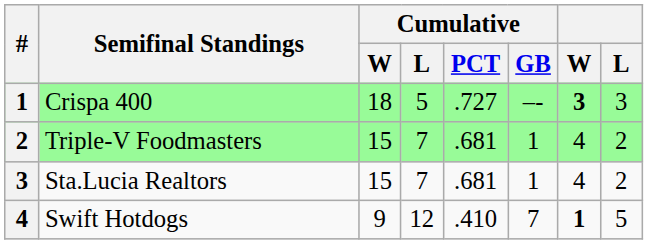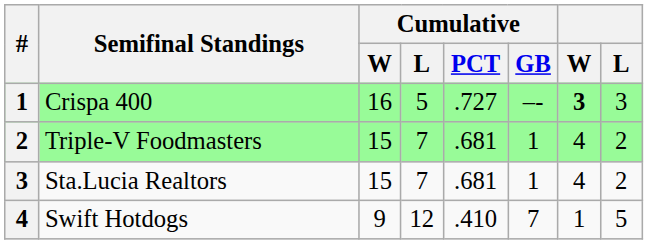Crispa 400 | Cumulative / W: 18 -> 16
Swift Hotdogs | W: bold -> normal
